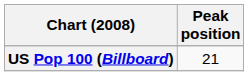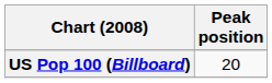US Pop 100 (Billboard) | Peak position: 21 -> 20
